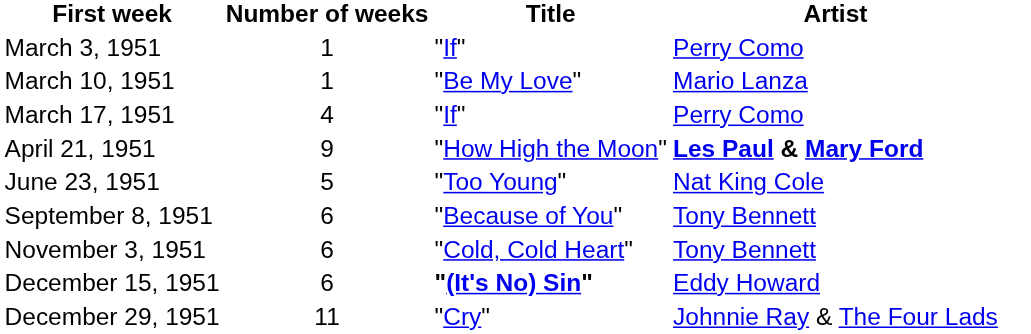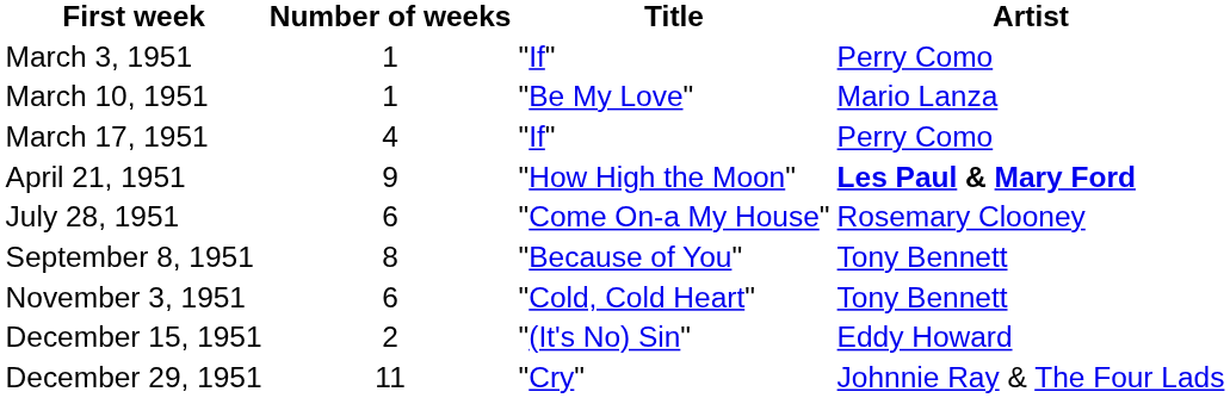- row: June 23, 1951 | 5 | "Too Young" | Nat King Cole
+ row: July 28, 1951 | 6 | "Come On-a My House" | Rosemary Clooney
September 8, 1951 | Number of weeks: 6 -> 8
December 15, 1951 | Number of weeks: 6 -> 2
December 15, 1951 | Title: bold -> normal
